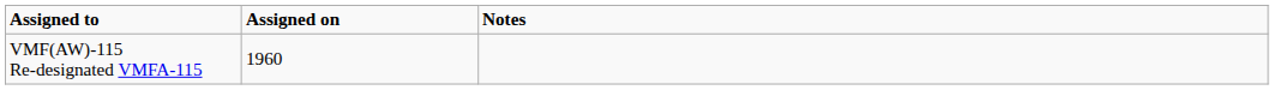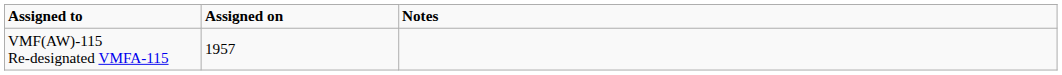VMF(AW)-115 Re-designated VMFA-115 | Assigned on: 1960 -> 1957
